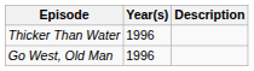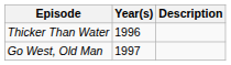Go West, Old Man | Year(s): 1996 -> 1997
